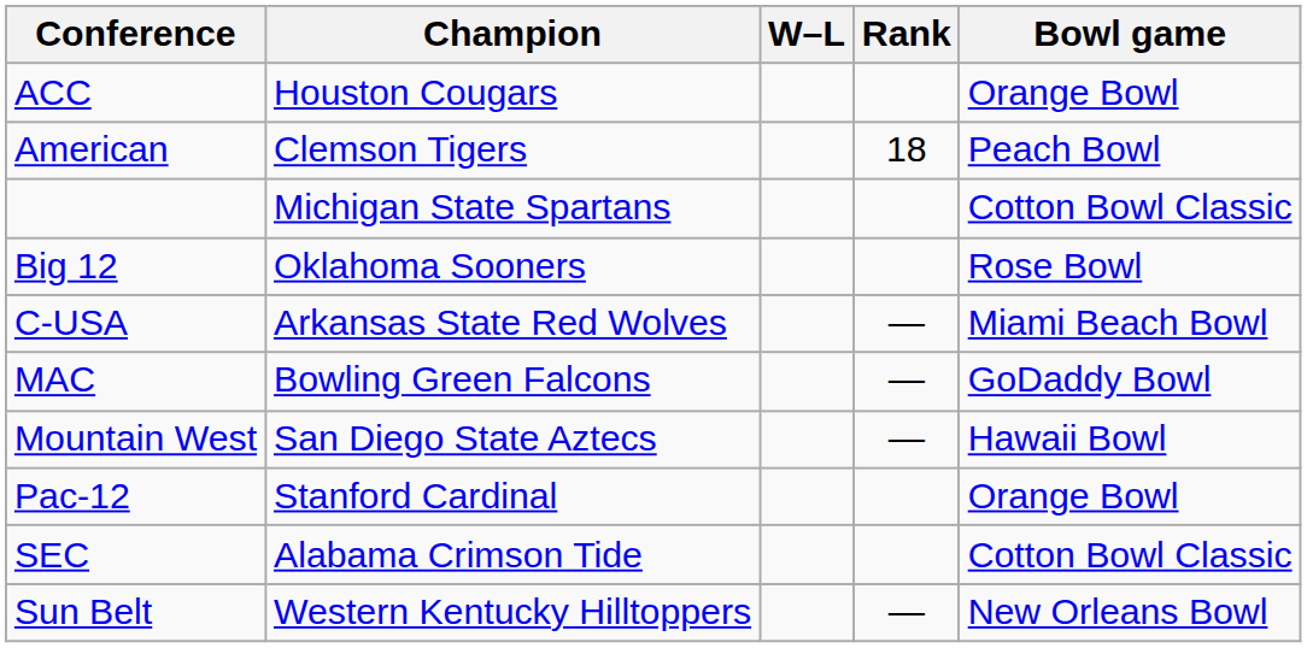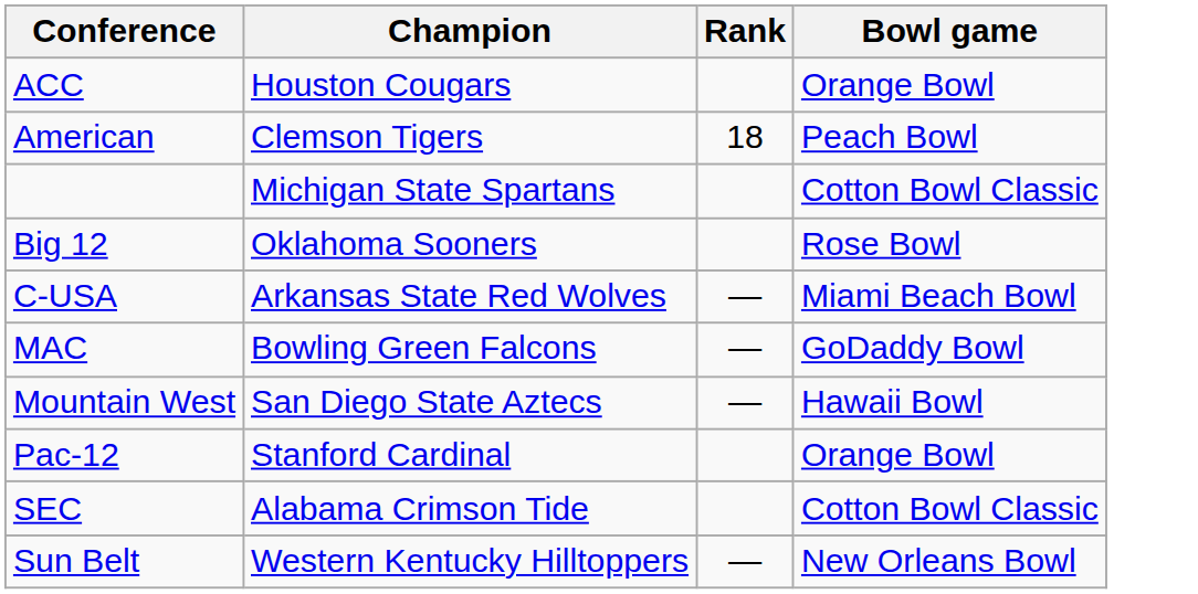- column: W–L
